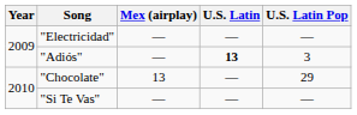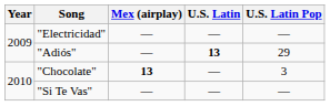"Adiós" | U.S. Latin Pop: 3 -> 29
"Chocolate" | Mex (airplay): normal -> bold
"Chocolate" | U.S. Latin Pop: 29 -> 3
